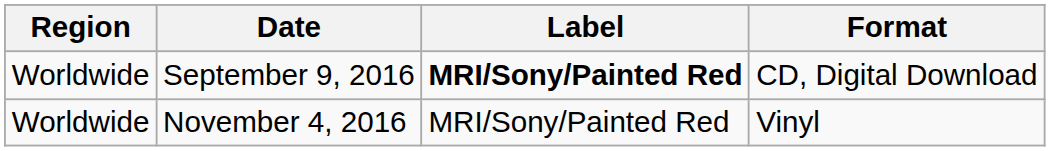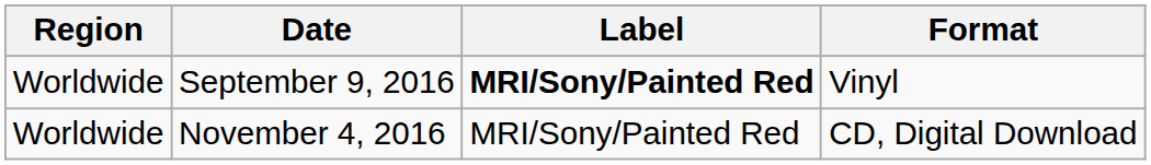September 9, 2016 | Format: CD, Digital Download -> Vinyl
November 4, 2016 | Format: Vinyl -> CD, Digital Download
